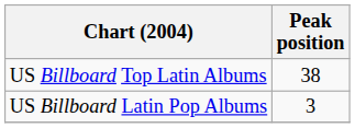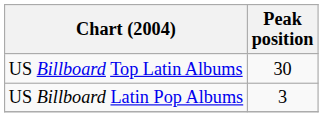US Billboard Top Latin Albums | Peak position: 38 -> 30
